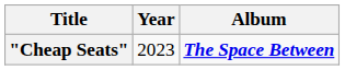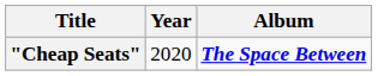"Cheap Seats" | Year: 2023 -> 2020
